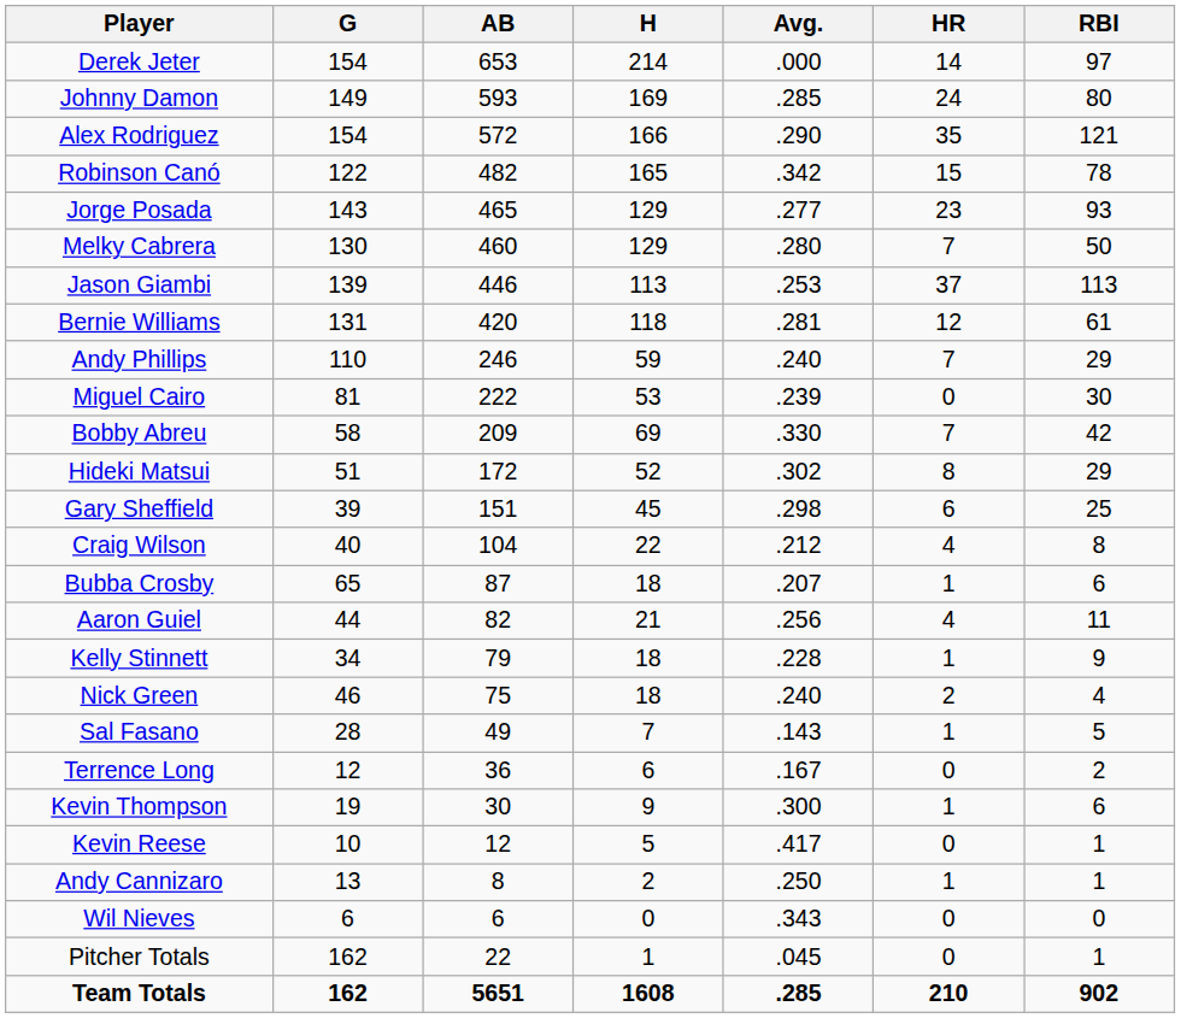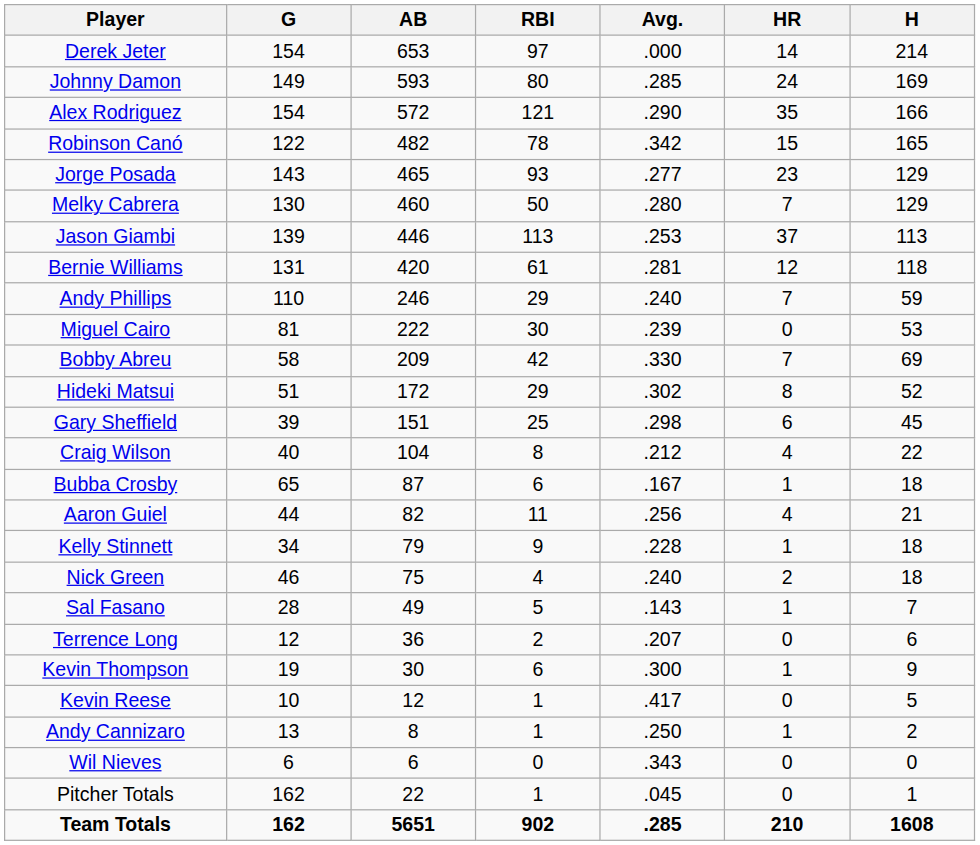columns swapped: H <-> RBI
Bubba Crosby | Avg.: .207 -> .167
Terrence Long | Avg.: .167 -> .207
